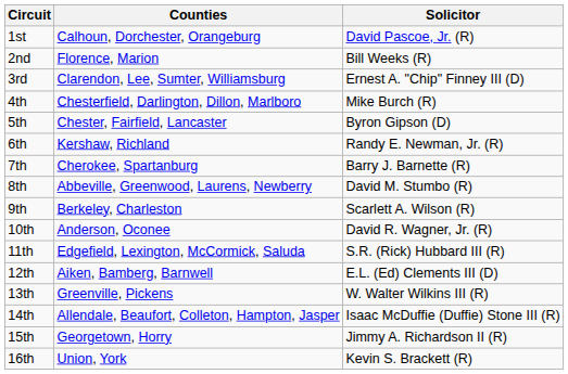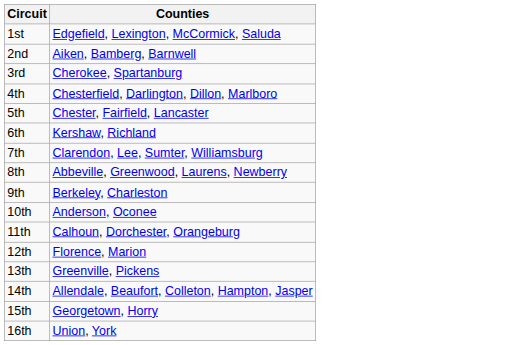- column: Solicitor | David Pascoe, Jr. (R) | Bill Weeks (R) | Ernest A. "Chip" Finney III (D) | Mike Burch (R) | Byron Gipson (D) | Randy E. Newman, Jr. (R) | Barry J. Barnette (R) | David M. Stumbo (R) | Scarlett A. Wilson (R) | David R. Wagner, Jr. (R) | S.R. (Rick) Hubbard III (R) | E.L. (Ed) Clements III (D) | W. Walter Wilkins III (R) | Isaac McDuffie (Duffie) Stone III (R) | Jimmy A. Richardson II (R) | Kevin S. Brackett (R)
1st | Counties: Calhoun, Dorchester, Orangeburg -> Edgefield, Lexington, McCormick, Saluda
2nd | Counties: Florence, Marion -> Aiken, Bamberg, Barnwell
3rd | Counties: Clarendon, Lee, Sumter, Williamsburg -> Cherokee, Spartanburg
7th | Counties: Cherokee, Spartanburg -> Clarendon, Lee, Sumter, Williamsburg
11th | Counties: Edgefield, Lexington, McCormick, Saluda -> Calhoun, Dorchester, Orangeburg
12th | Counties: Aiken, Bamberg, Barnwell -> Florence, Marion
